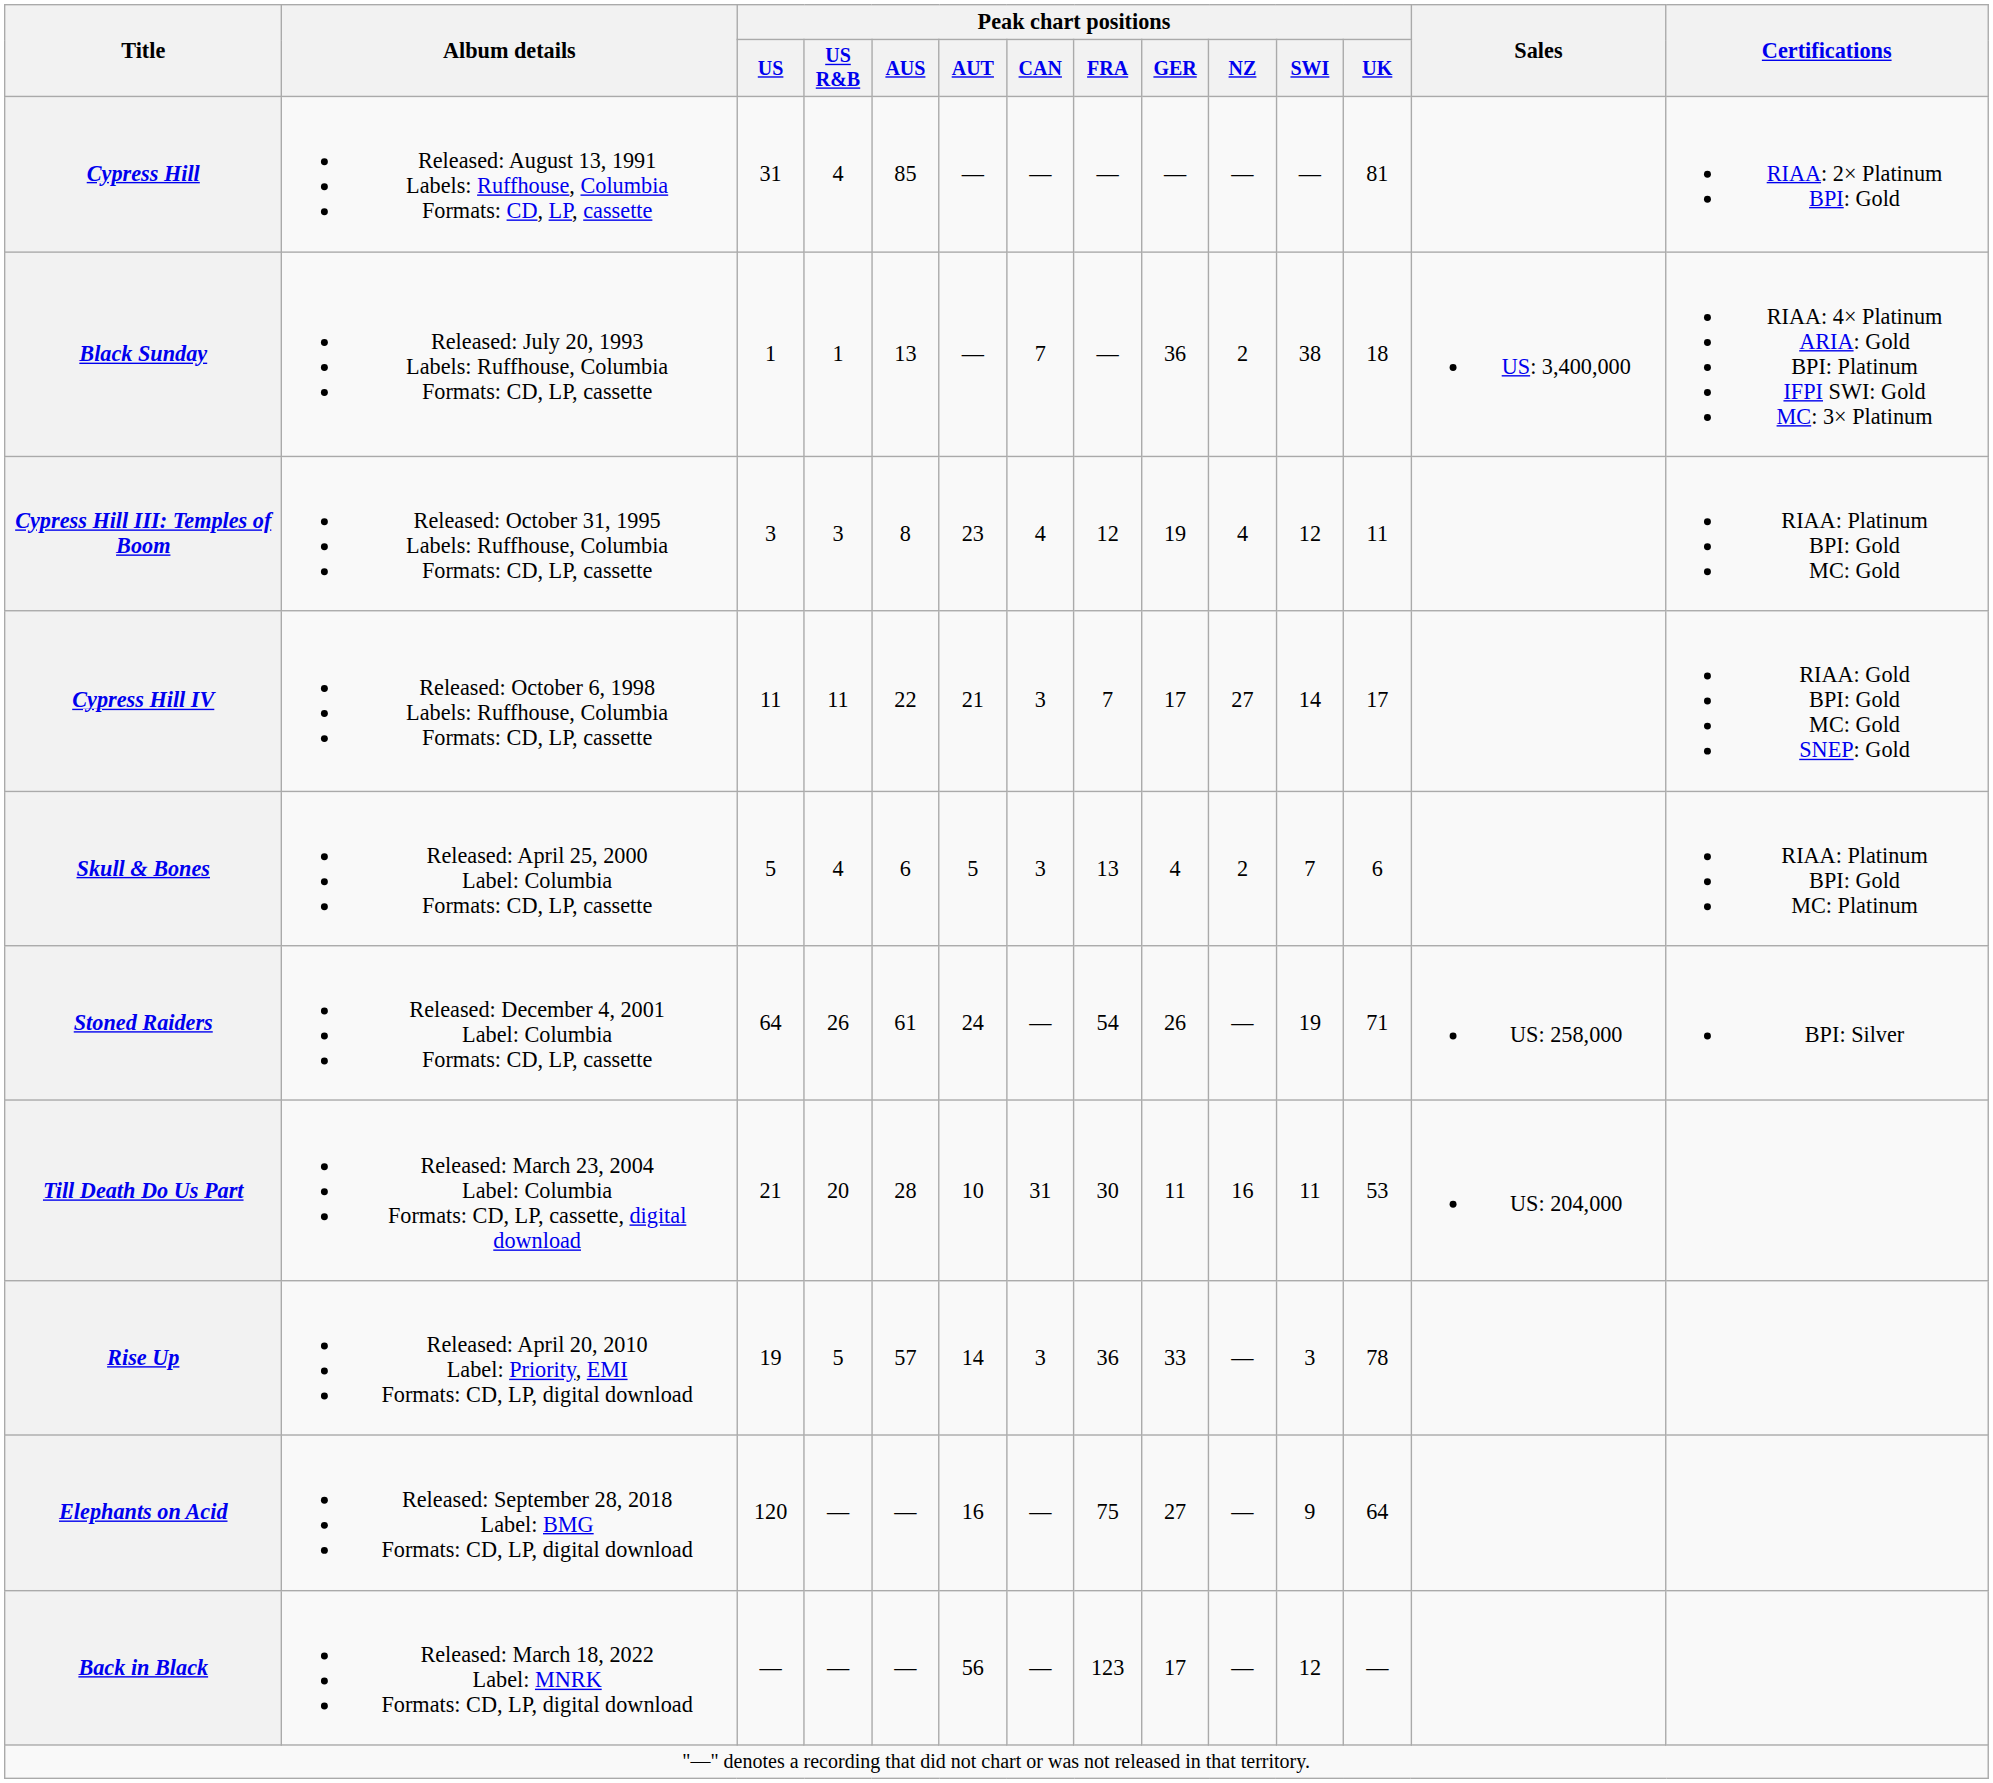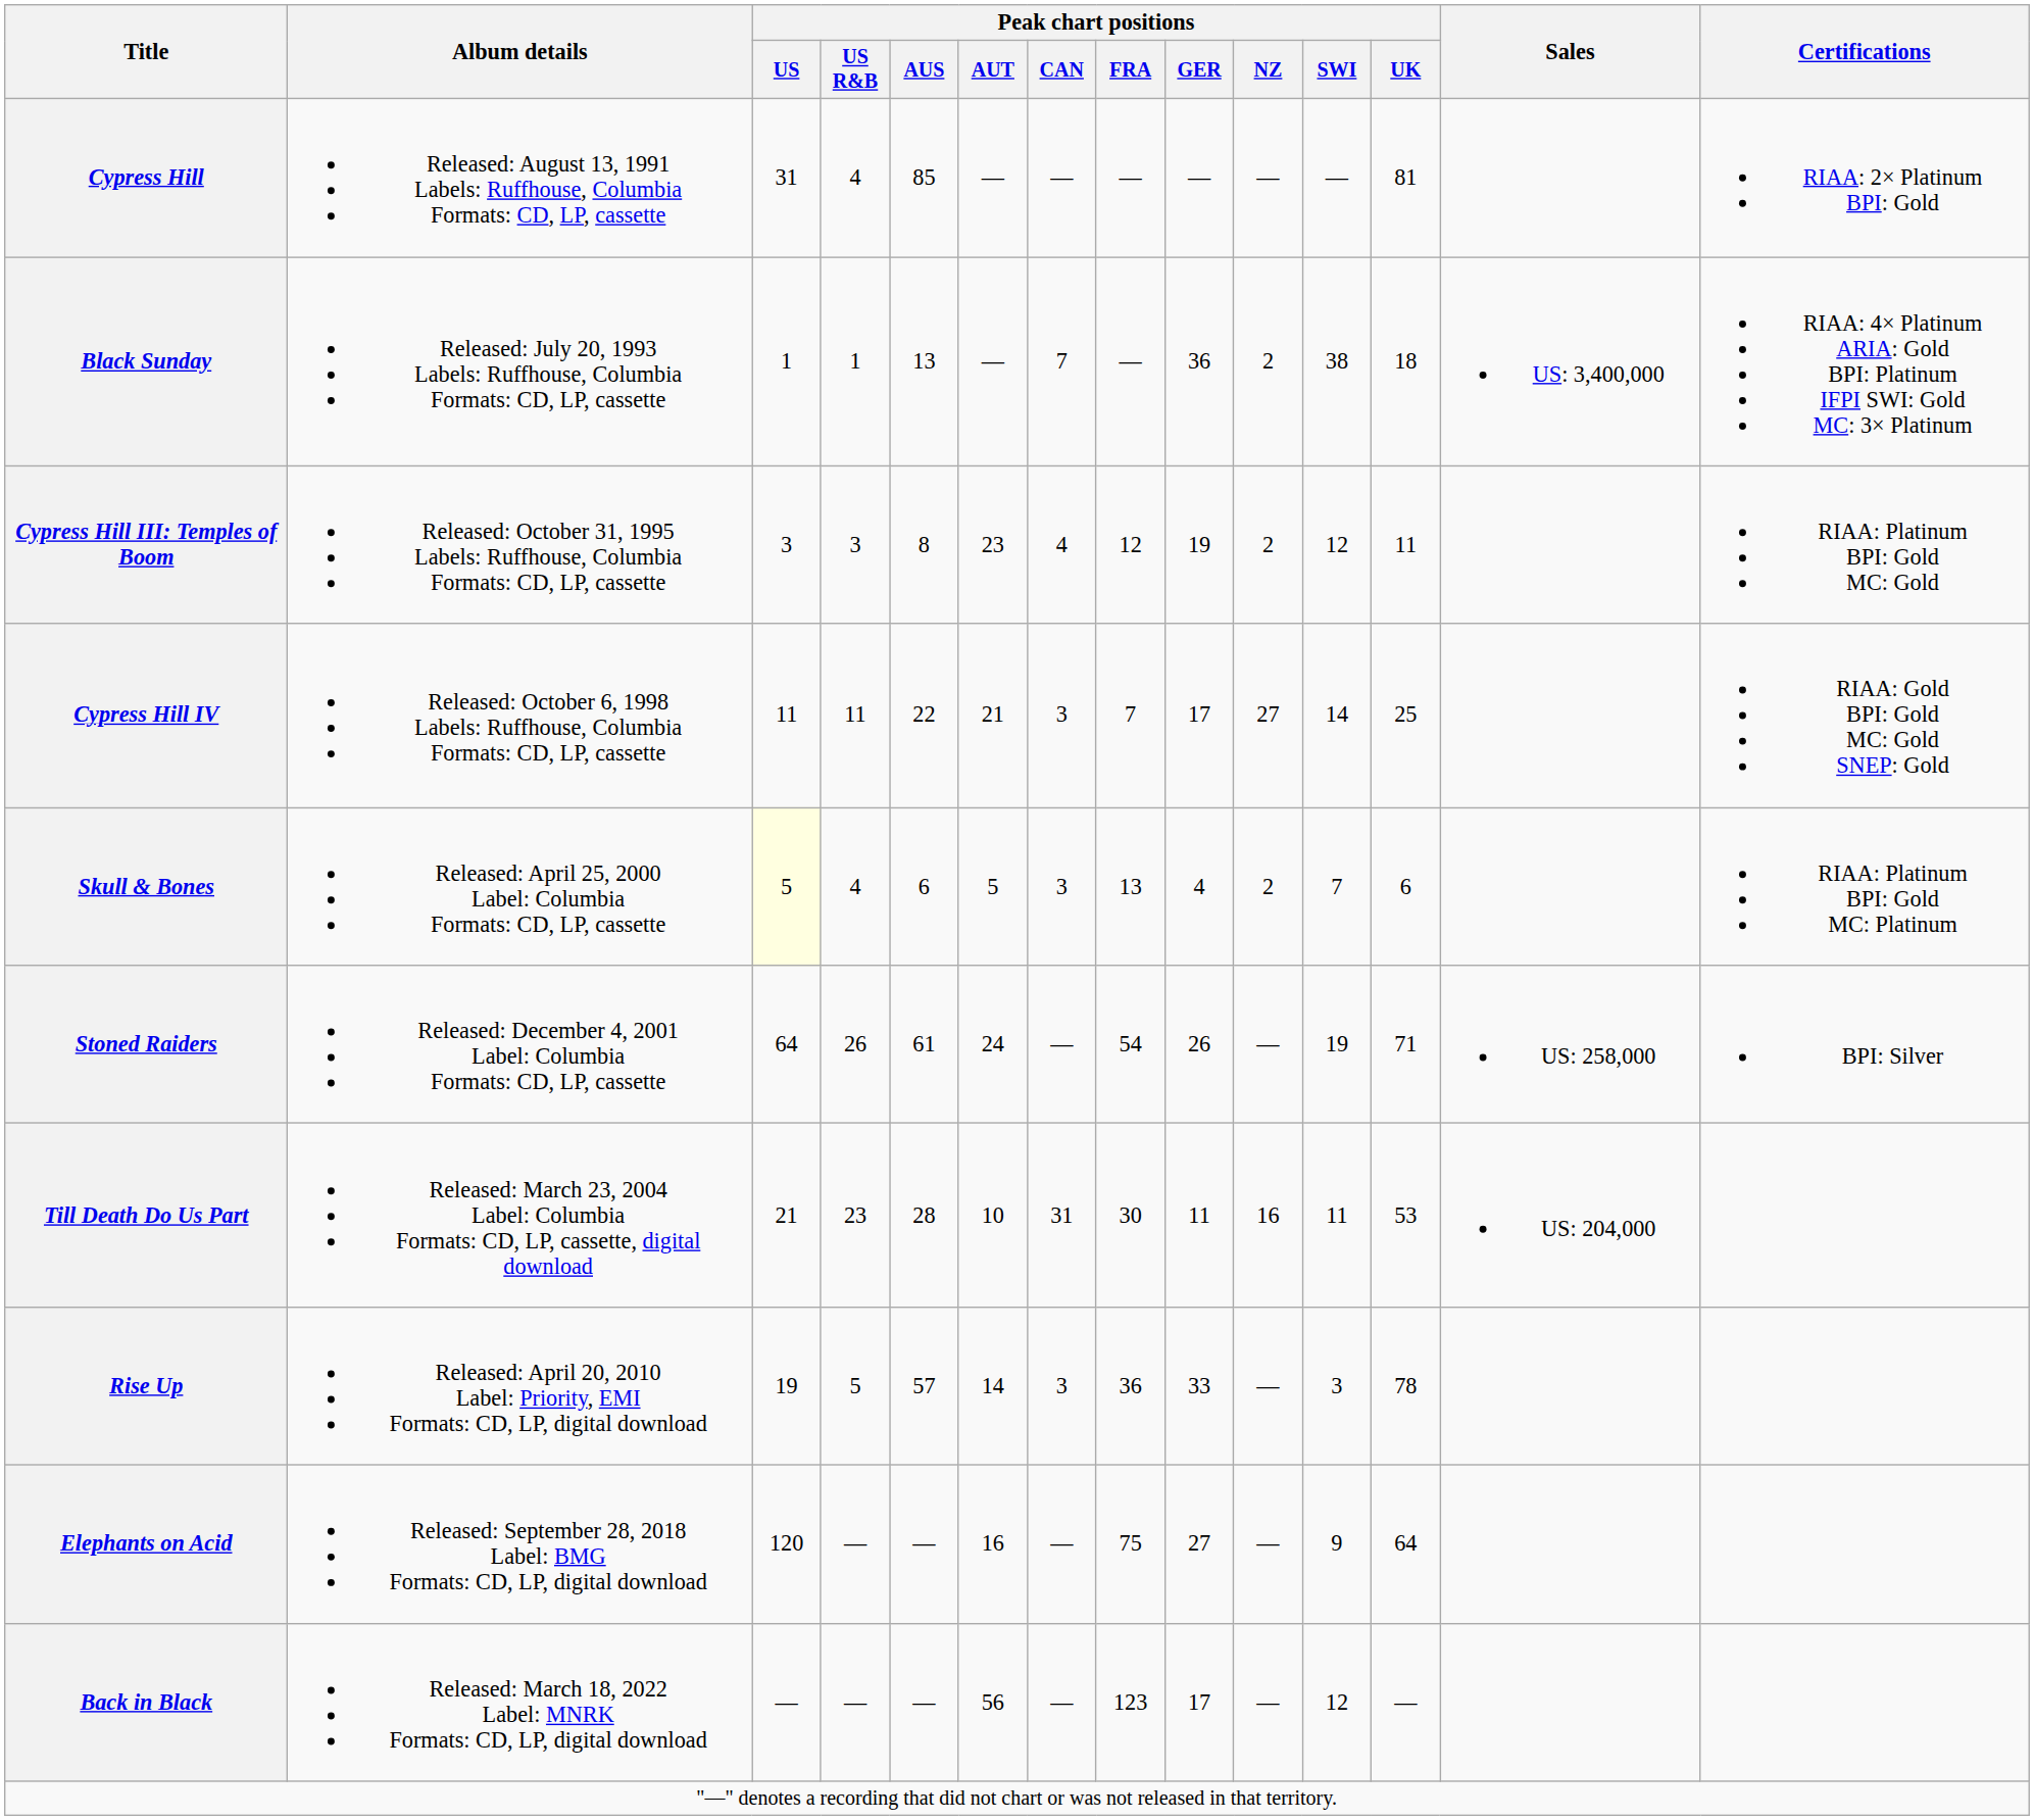Cypress Hill III: Temples of Boom | Peak chart positions / NZ: 4 -> 2
Cypress Hill IV | Peak chart positions / UK: 17 -> 25
Skull & Bones | Peak chart positions / US: no background -> lightyellow background
Till Death Do Us Part | Peak chart positions / US R&B: 20 -> 23
